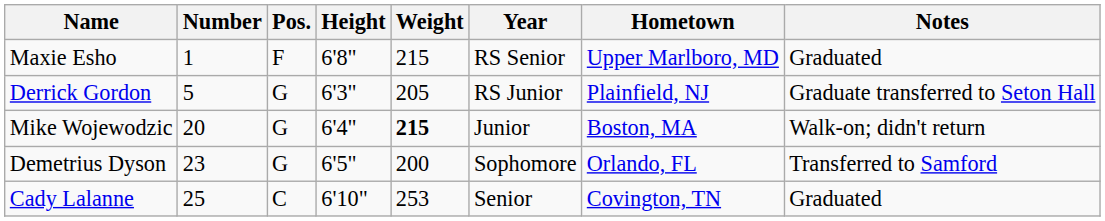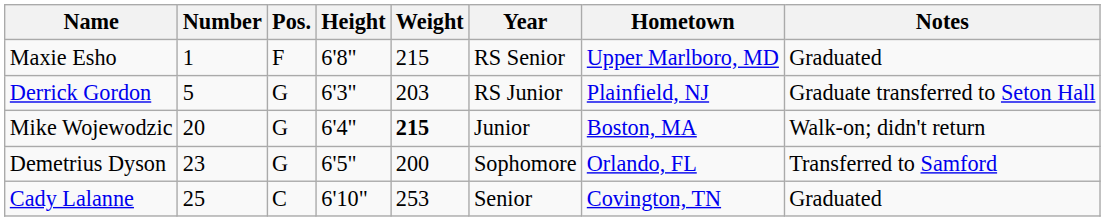Derrick Gordon | Weight: 205 -> 203
